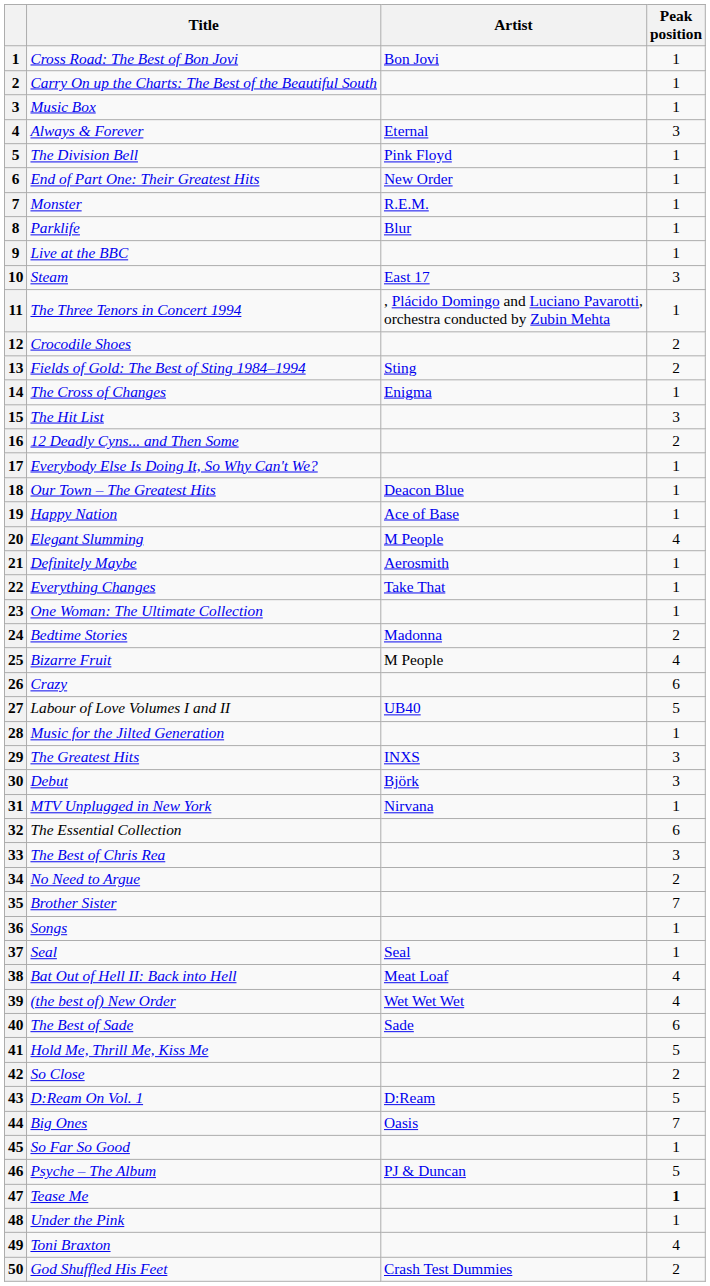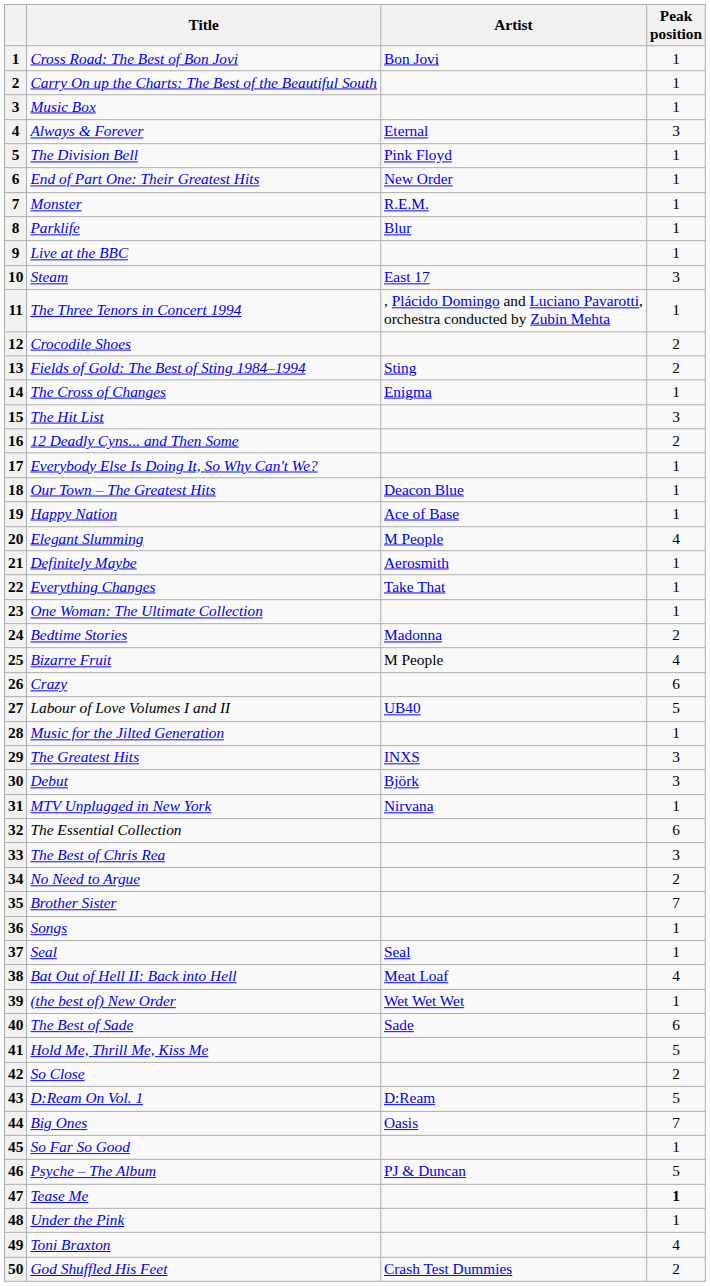(the best of) New Order | Peak position: 4 -> 1
